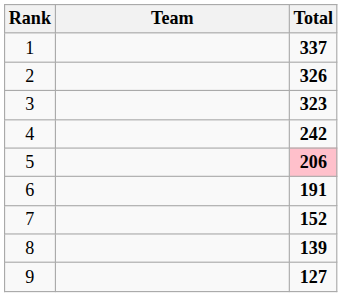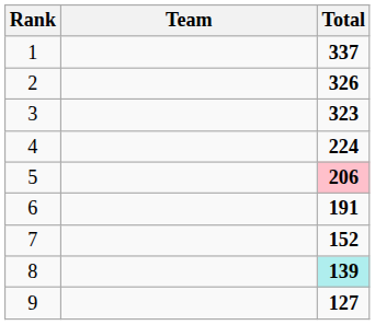4 | Total: 242 -> 224
8 | Total: no background -> paleturquoise background
